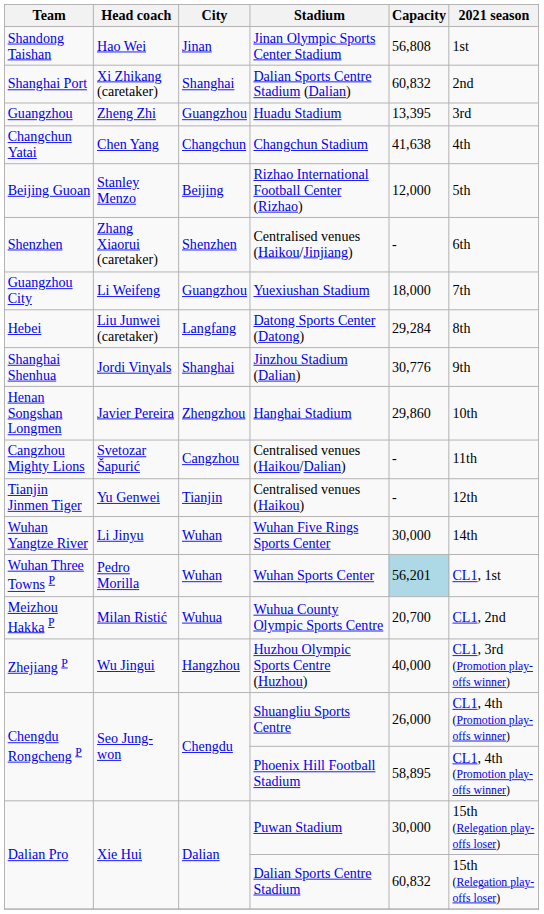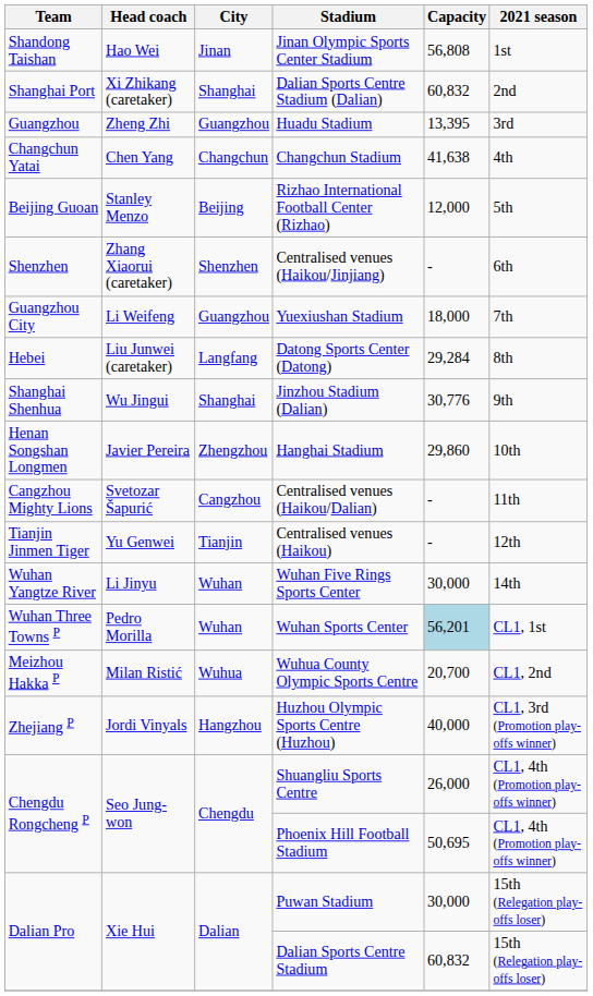Jinzhou Stadium (Dalian) | Head coach: Jordi Vinyals -> Wu Jingui
Huzhou Olympic Sports Centre (Huzhou) | Head coach: Wu Jingui -> Jordi Vinyals
Phoenix Hill Football Stadium | Capacity: 58,895 -> 50,695
